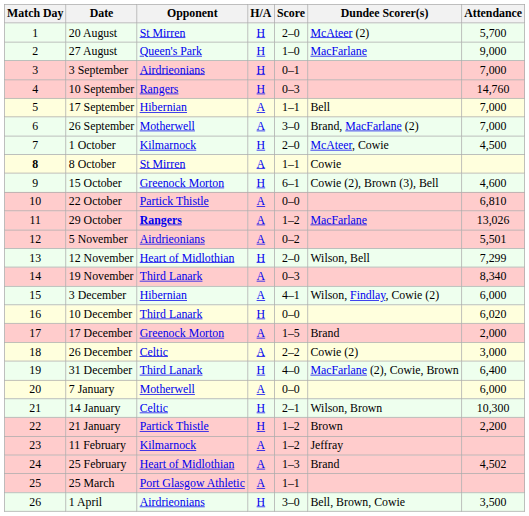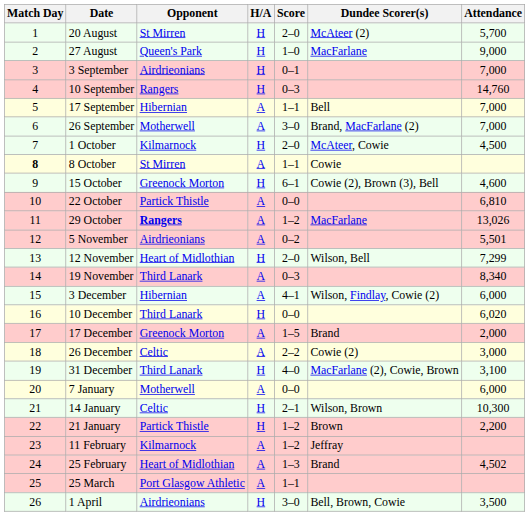31 December | Attendance: 6,400 -> 3,100
